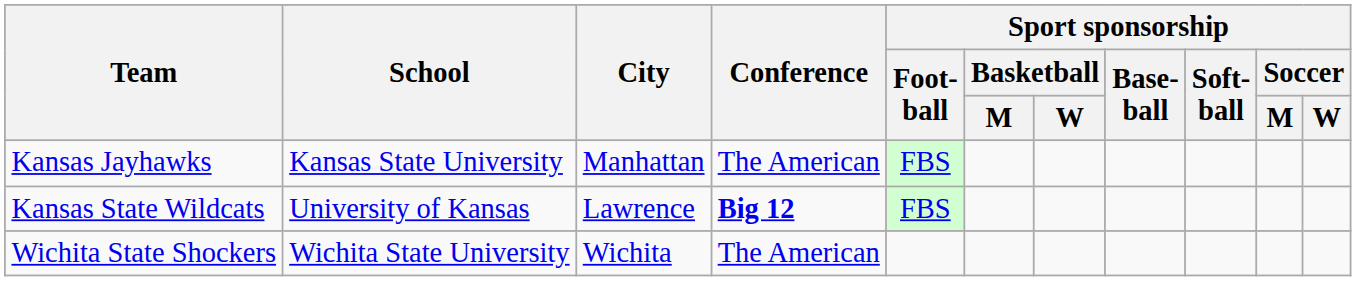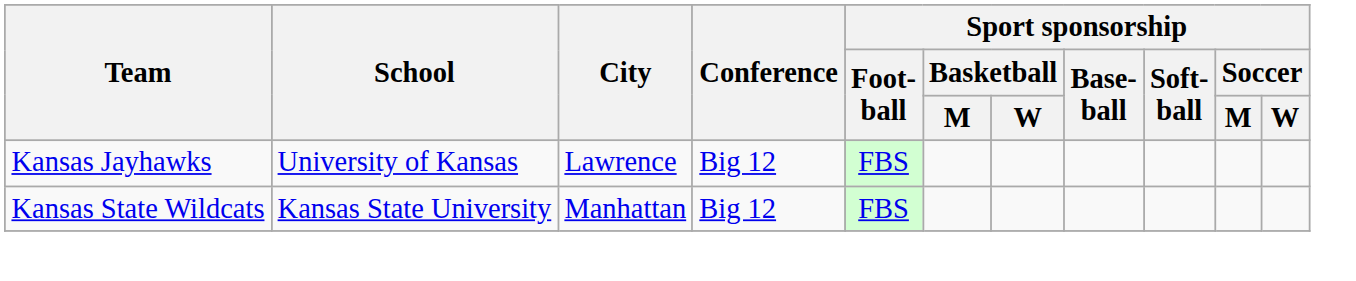Kansas Jayhawks | School: Kansas State University -> University of Kansas
Kansas Jayhawks | City: Manhattan -> Lawrence
Kansas Jayhawks | Conference: The American -> Big 12
Kansas State Wildcats | School: University of Kansas -> Kansas State University
Kansas State Wildcats | City: Lawrence -> Manhattan
Kansas State Wildcats | Conference: bold -> normal
- row: Wichita State Shockers | Wichita State University | Wichita | The American
